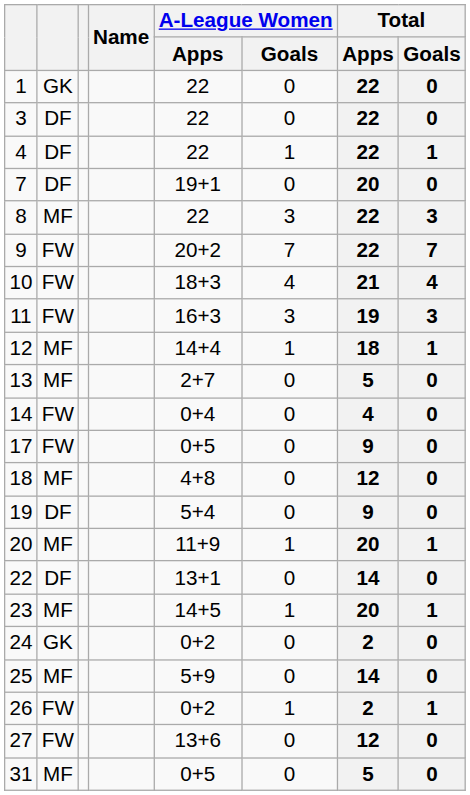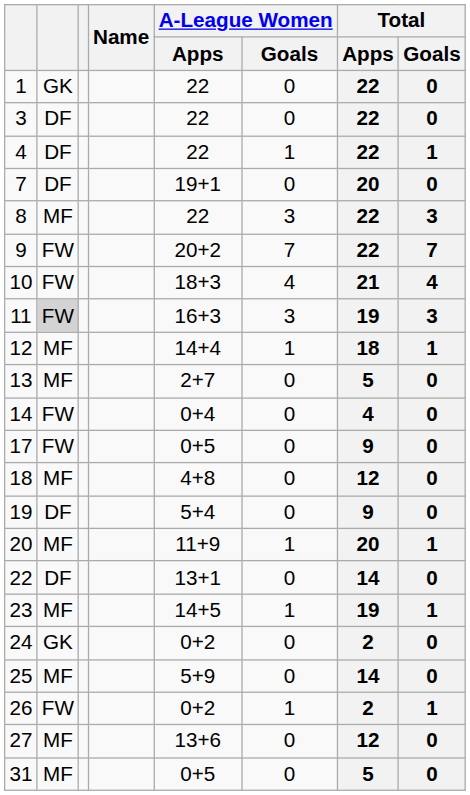11 | column 2: no background -> lightgrey background
23 | Total / Apps: 20 -> 19
27 | column 2: FW -> MF
